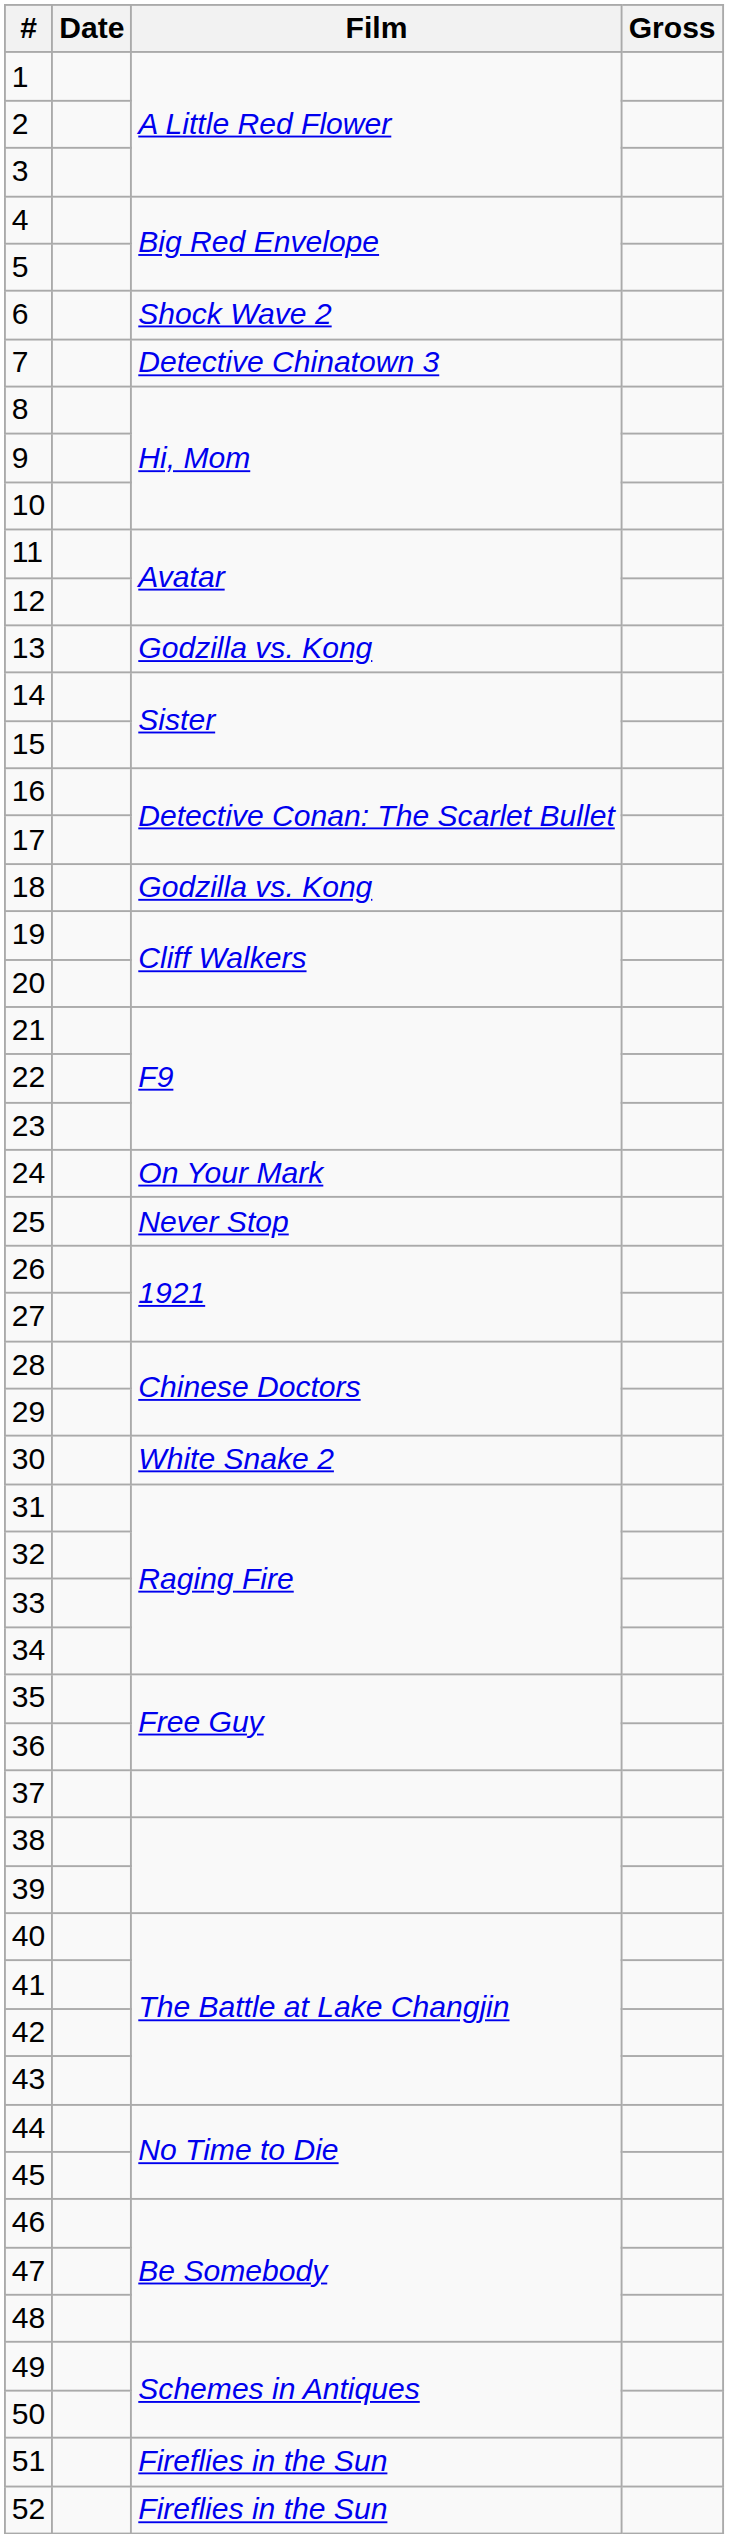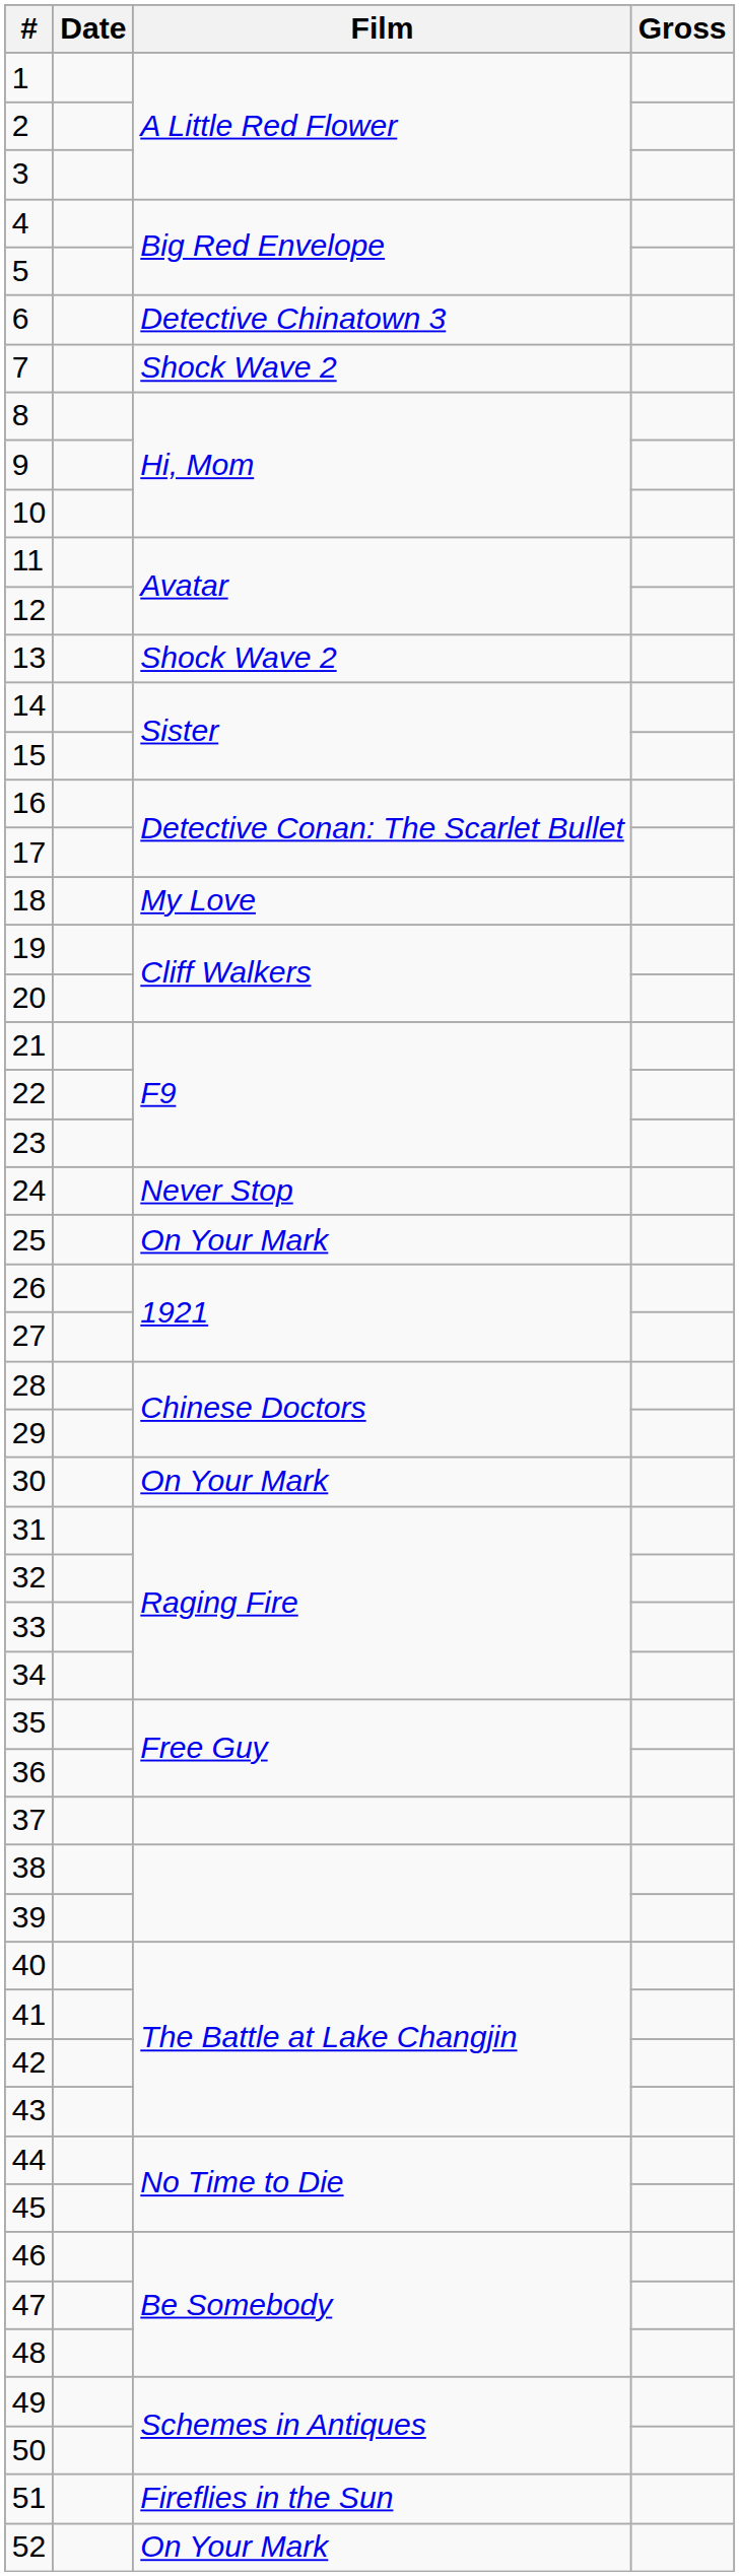6 | Film: Shock Wave 2 -> Detective Chinatown 3
7 | Film: Detective Chinatown 3 -> Shock Wave 2
13 | Film: Godzilla vs. Kong -> Shock Wave 2
18 | Film: Godzilla vs. Kong -> My Love
24 | Film: On Your Mark -> Never Stop
25 | Film: Never Stop -> On Your Mark
30 | Film: White Snake 2 -> On Your Mark
52 | Film: Fireflies in the Sun -> On Your Mark
